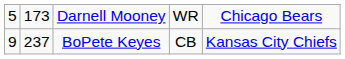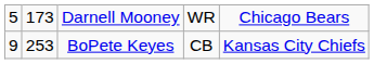BoPete Keyes | column 2: 237 -> 253
